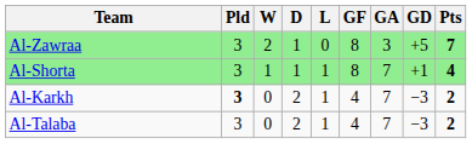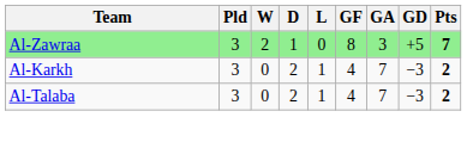- row: Al-Shorta | 3 | 1 | 1 | 1 | 8 | 7 | +1 | 4
Al-Karkh | Pld: bold -> normal
